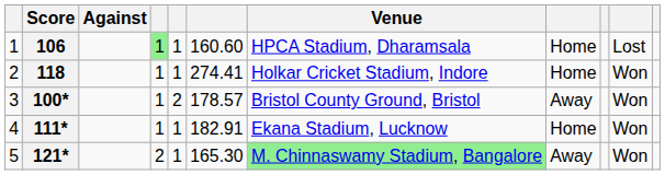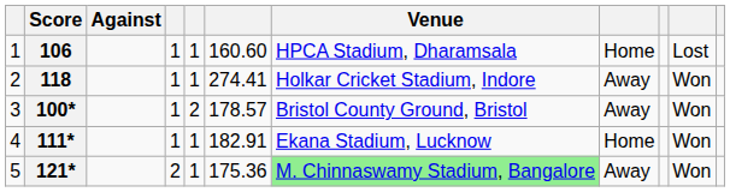106 | column 4: lightgreen background -> no background
118 | column 8: Home -> Away
121* | column 6: 165.30 -> 175.36
